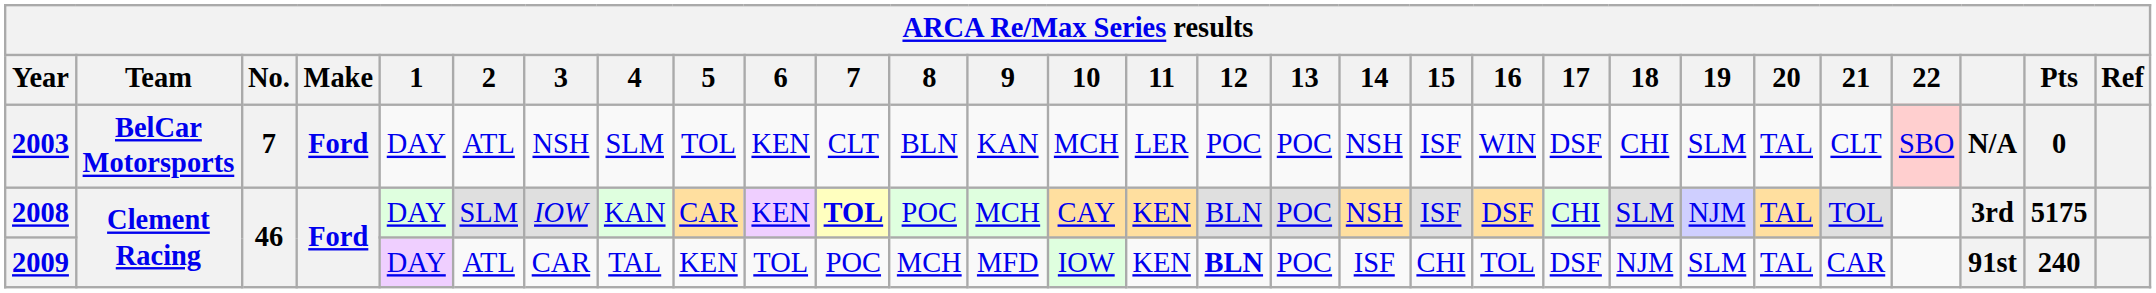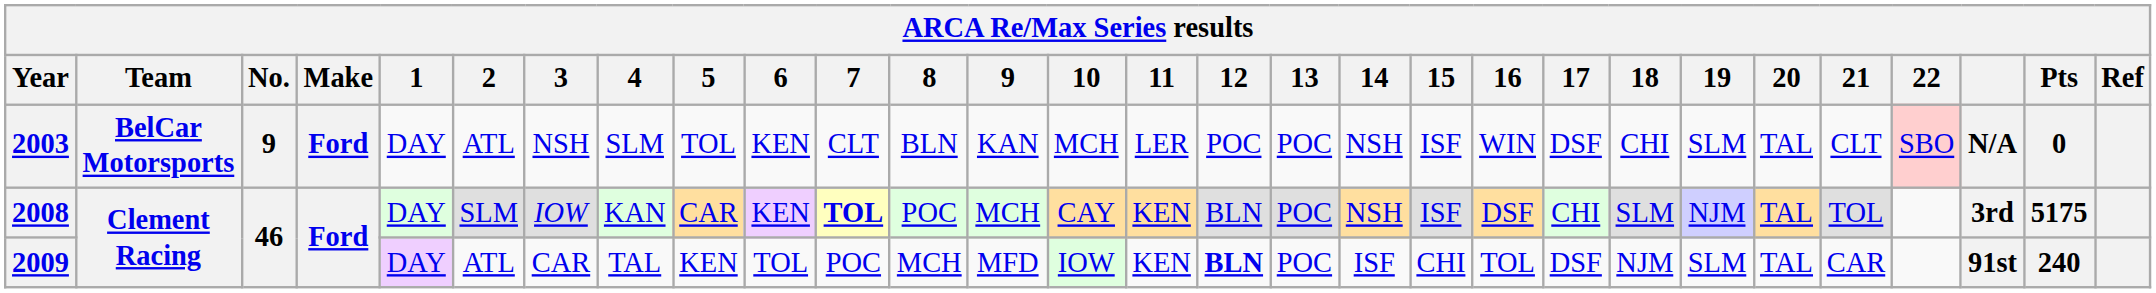2003 | No.: 7 -> 9
